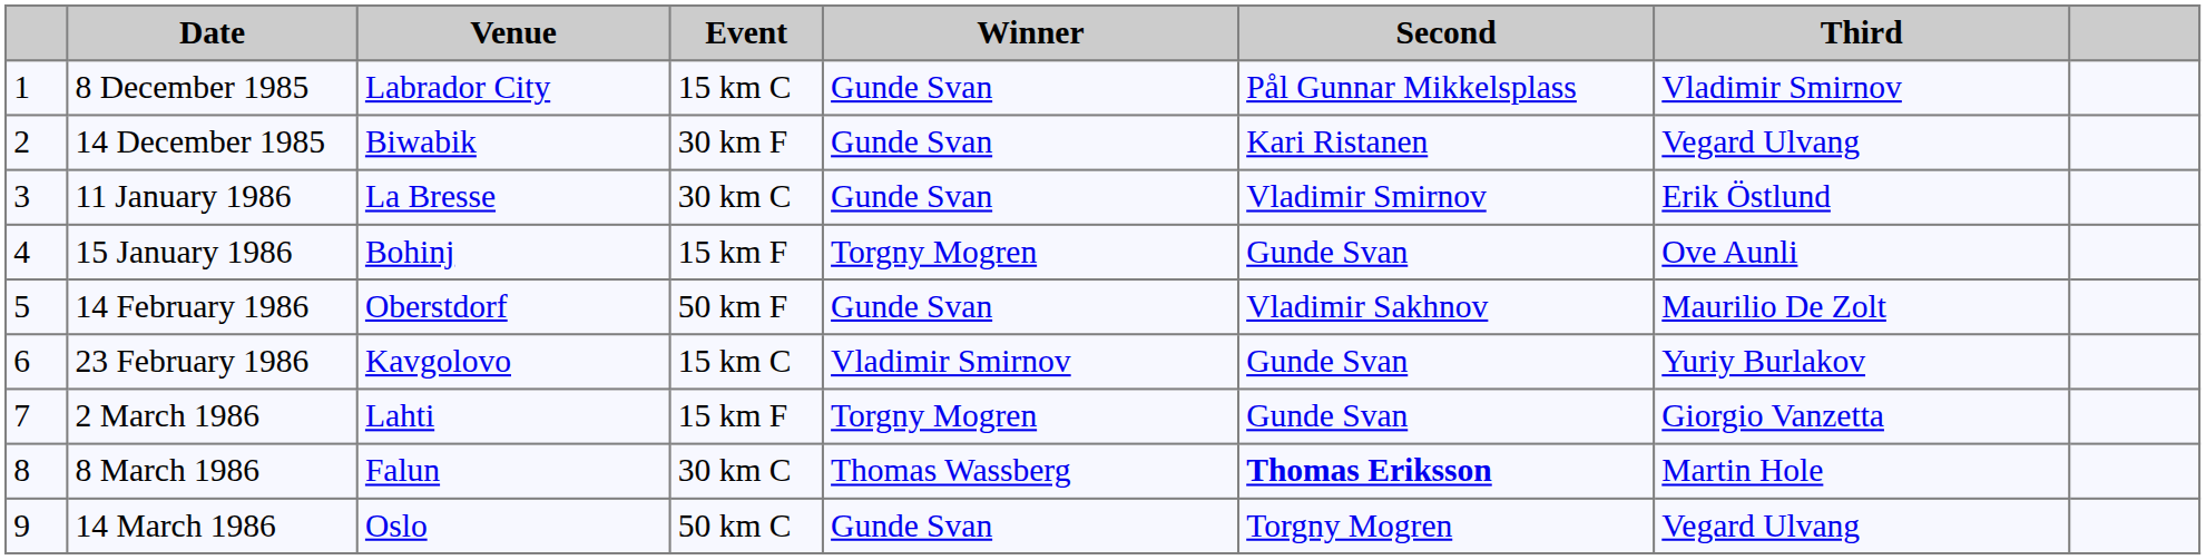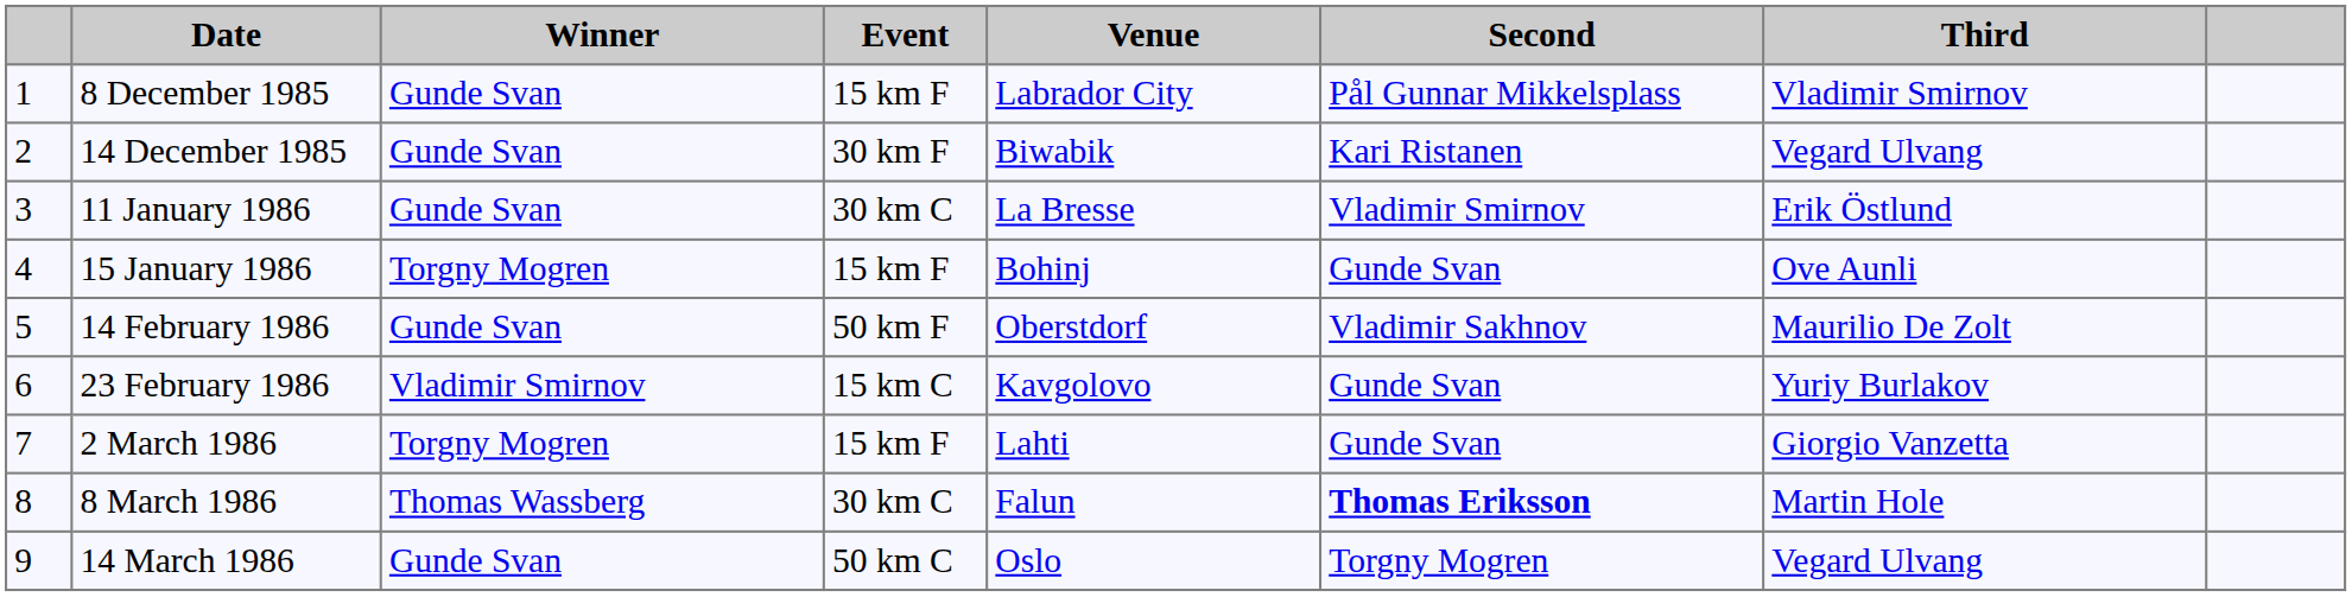columns swapped: Venue <-> Winner
8 December 1985 | Event: 15 km C -> 15 km F
